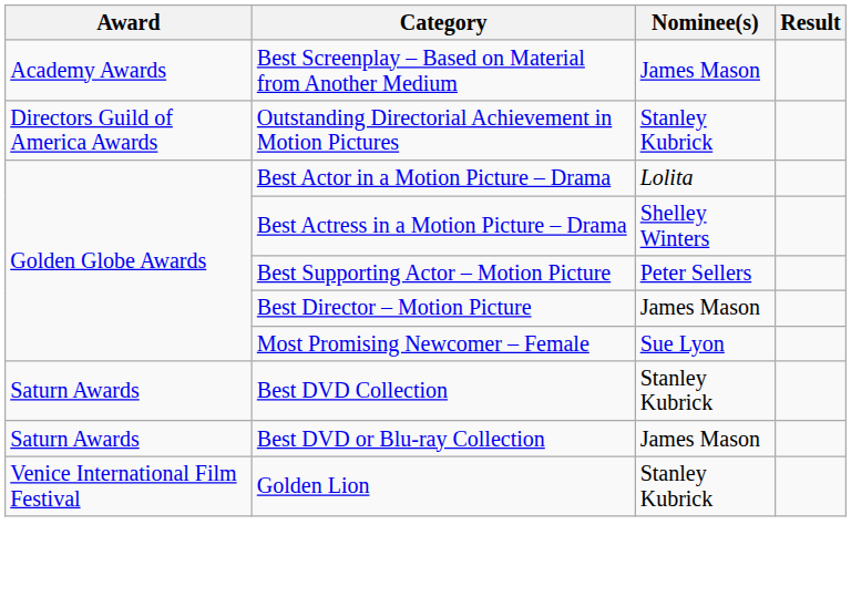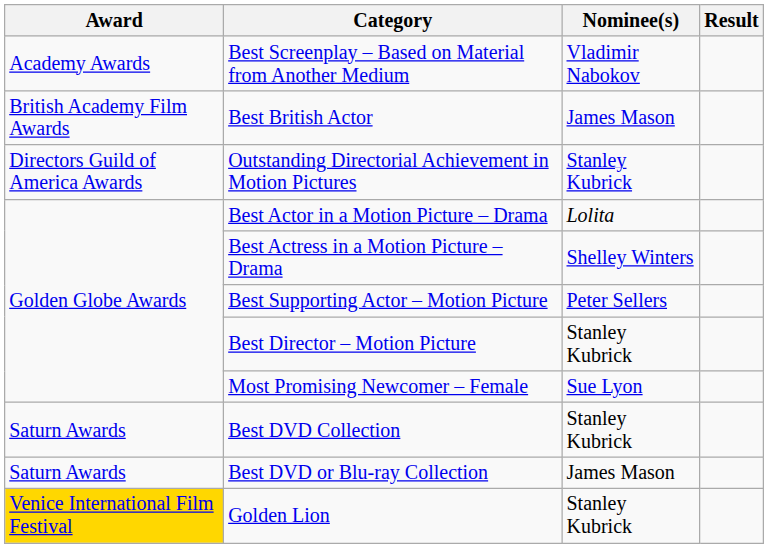Best Screenplay – Based on Material from Another Medium | Nominee(s): James Mason -> Vladimir Nabokov
+ row: British Academy Film Awards | Best British Actor | James Mason
Best Director – Motion Picture | Nominee(s): James Mason -> Stanley Kubrick
Golden Lion | Award: no background -> gold background
